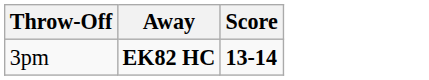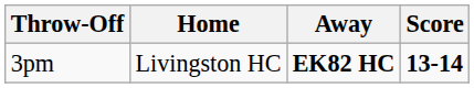+ column: Home | Livingston HC
